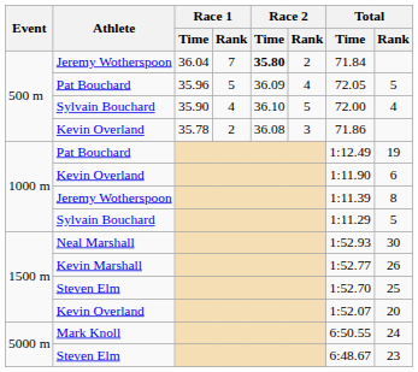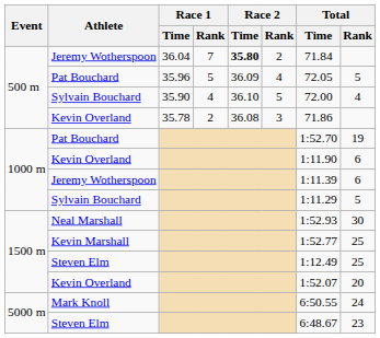1000 m / Pat Bouchard | Total / Time: 1:12.49 -> 1:52.70
1000 m / Jeremy Wotherspoon | Total / Rank: 8 -> 6
Kevin Marshall | Total / Rank: 26 -> 25
1500 m / Steven Elm | Total / Time: 1:52.70 -> 1:12.49
